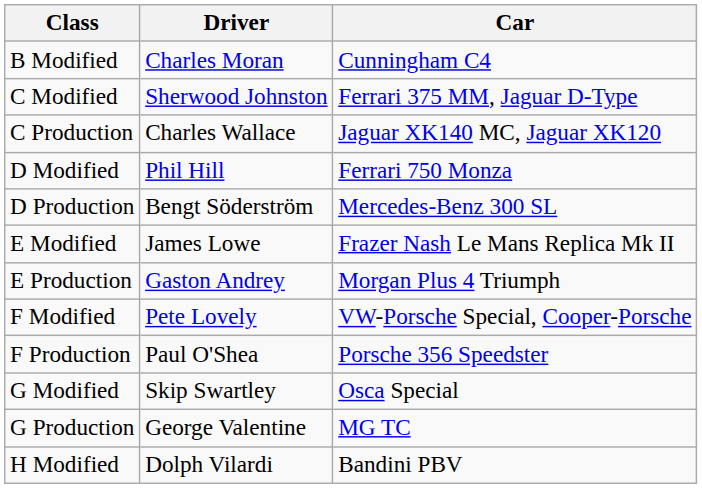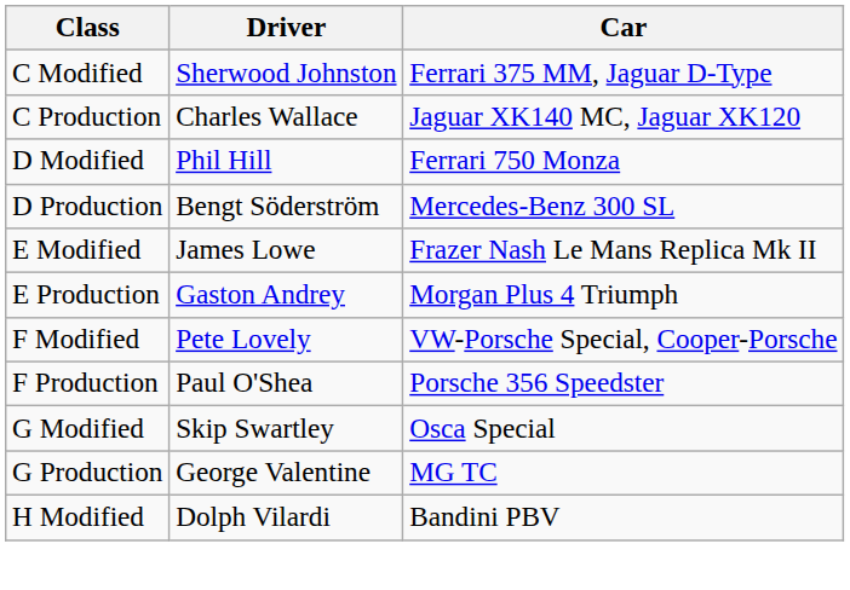- row: B Modified | Charles Moran | Cunningham C4
